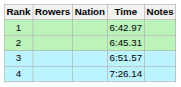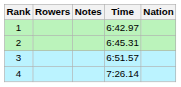columns swapped: Nation <-> Notes
